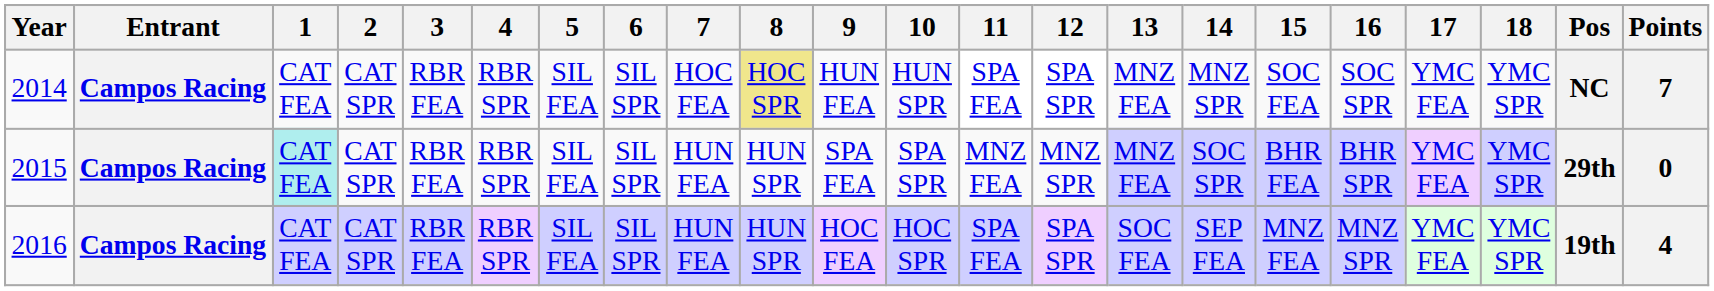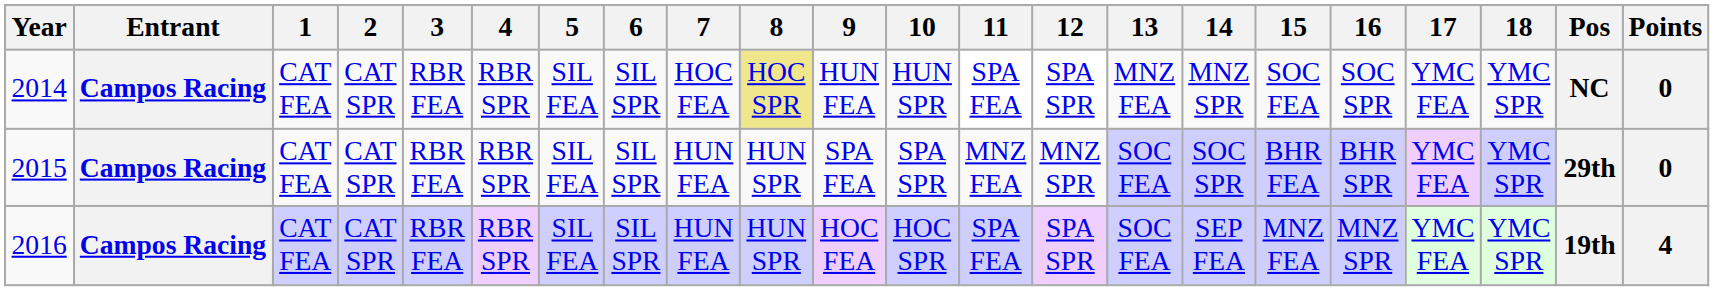2014 | Points: 7 -> 0
2015 | 1: paleturquoise background -> no background
2015 | 13: MNZ FEA -> SOC FEA
